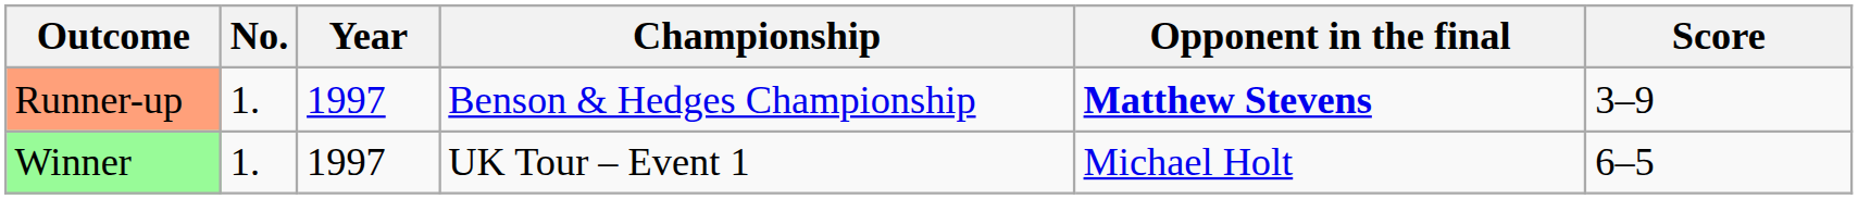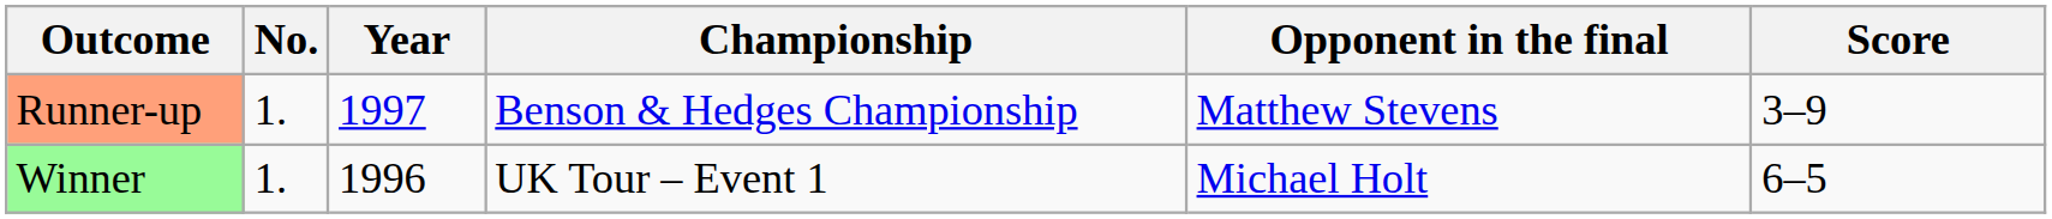Runner-up | Opponent in the final: bold -> normal
Winner | Year: 1997 -> 1996
